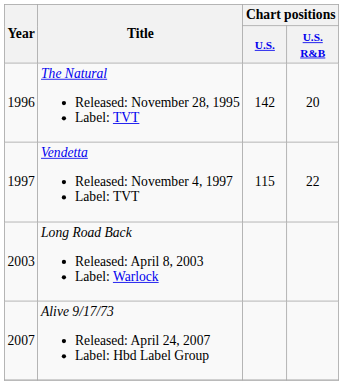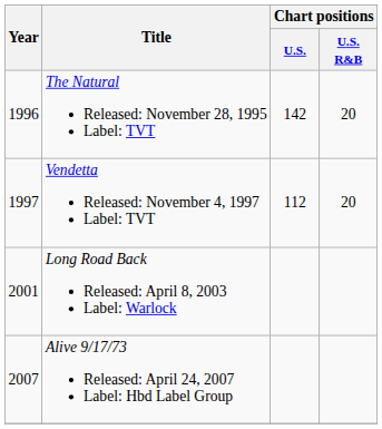Vendetta Released: November 4, 1997 Label: TVT | Chart positions / U.S.: 115 -> 112
Vendetta Released: November 4, 1997 Label: TVT | Chart positions / U.S. R&B: 22 -> 20
Long Road Back Released: April 8, 2003 Label: Warlock | Year: 2003 -> 2001
